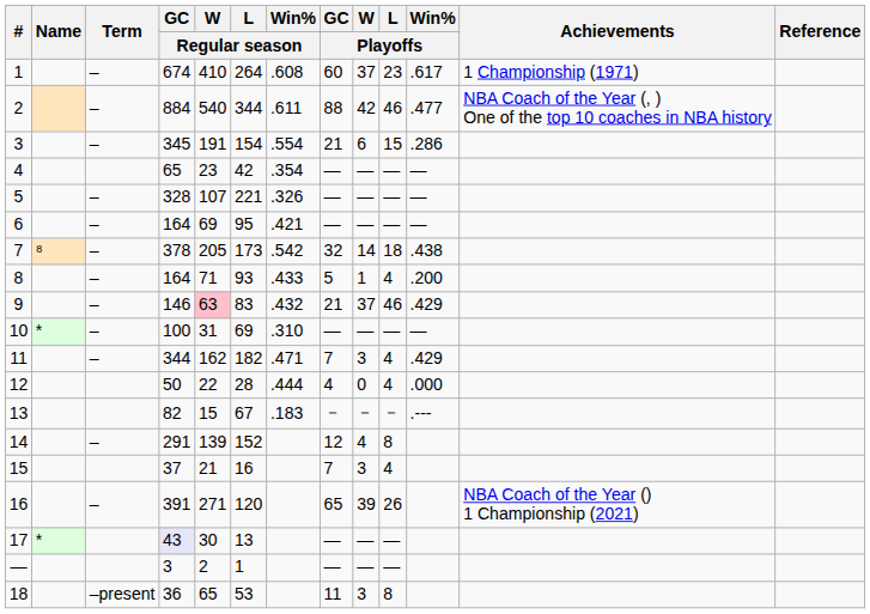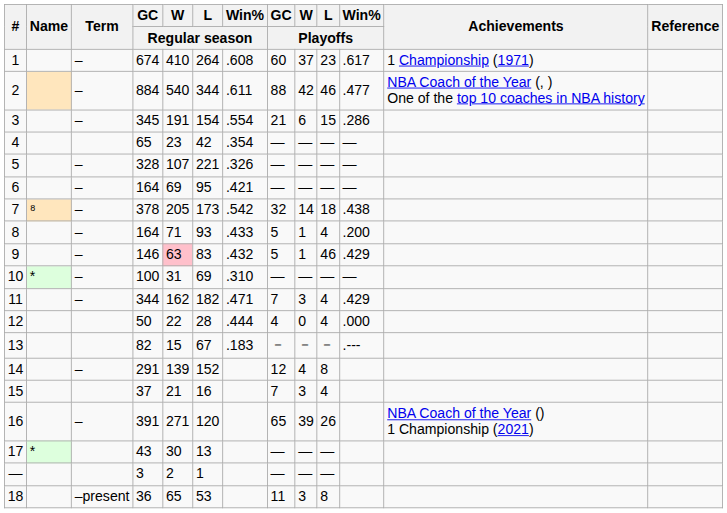9 | GC / Playoffs: 21 -> 5
9 | W / Playoffs: 37 -> 1
17 | GC / Regular season: lavender background -> no background
